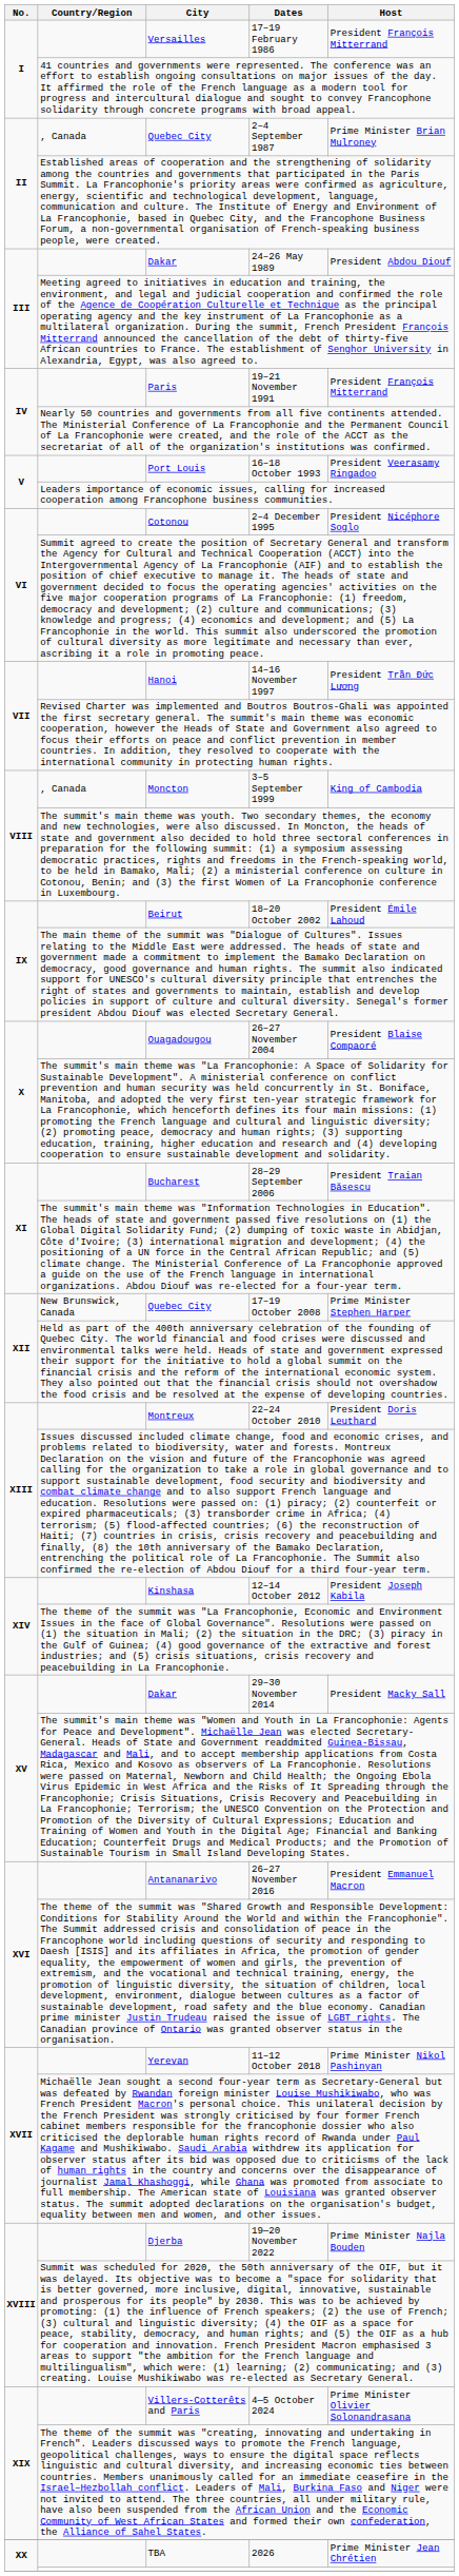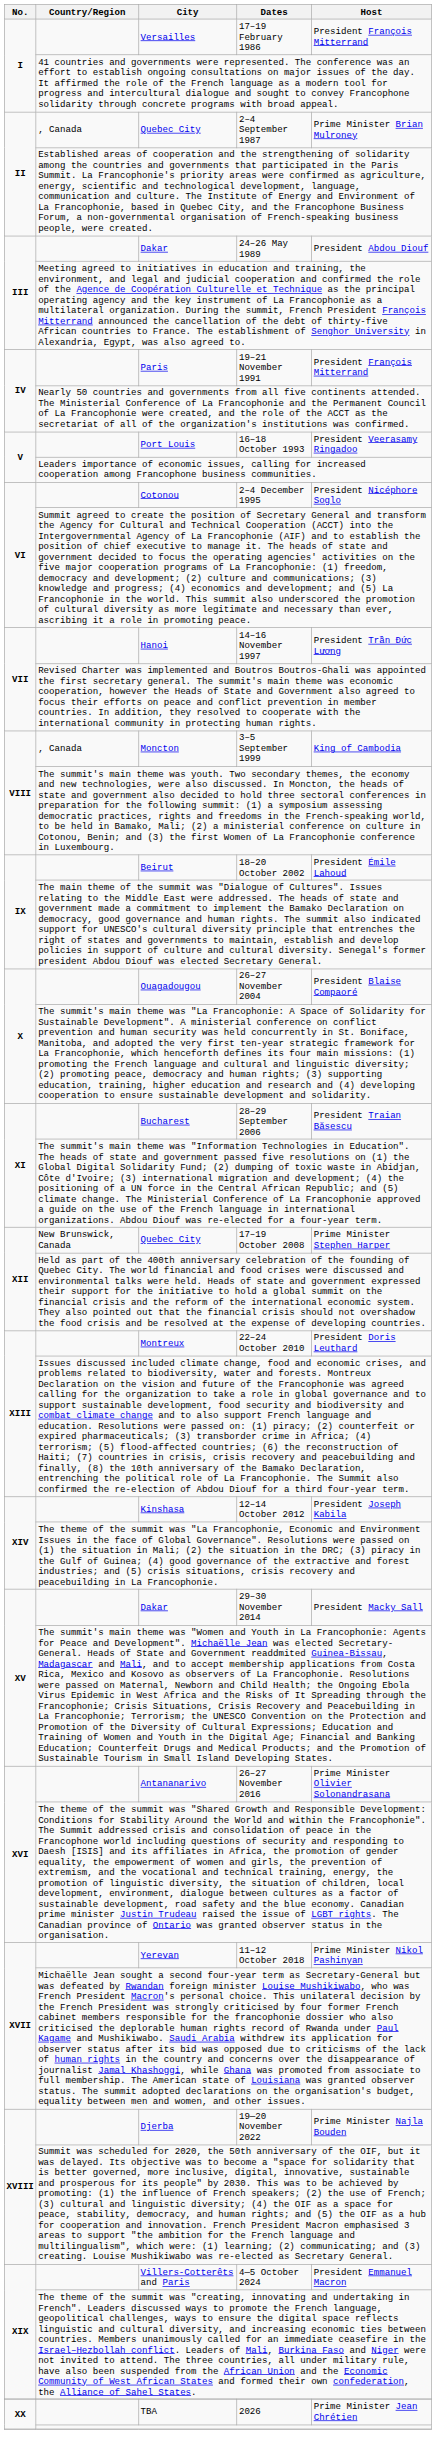26–27 November 2016 | Host: President Emmanuel Macron -> Prime Minister Olivier Solonandrasana
4—5 October 2024 | Host: Prime Minister Olivier Solonandrasana -> President Emmanuel Macron
